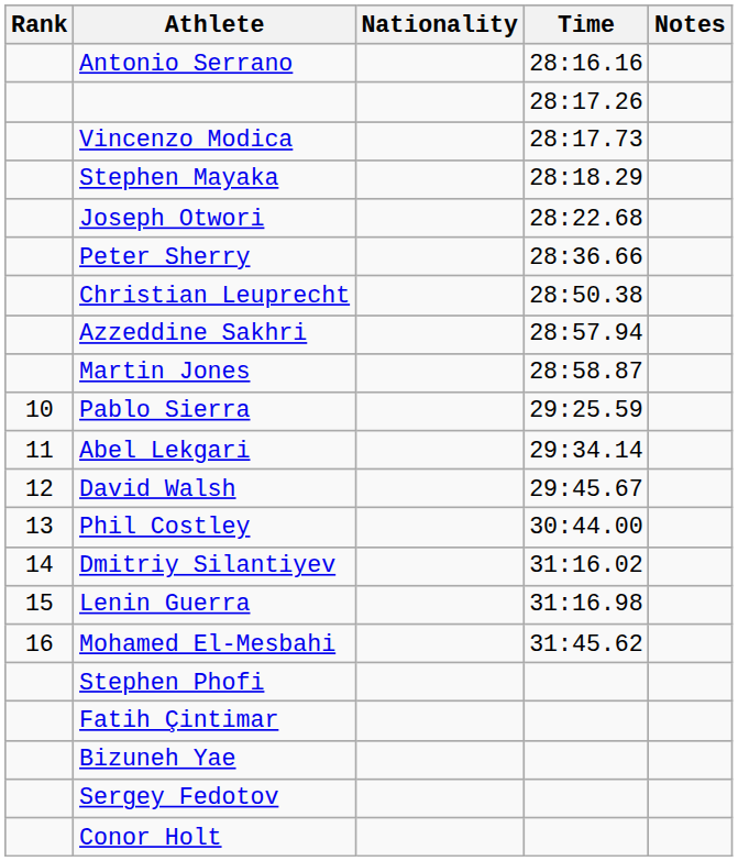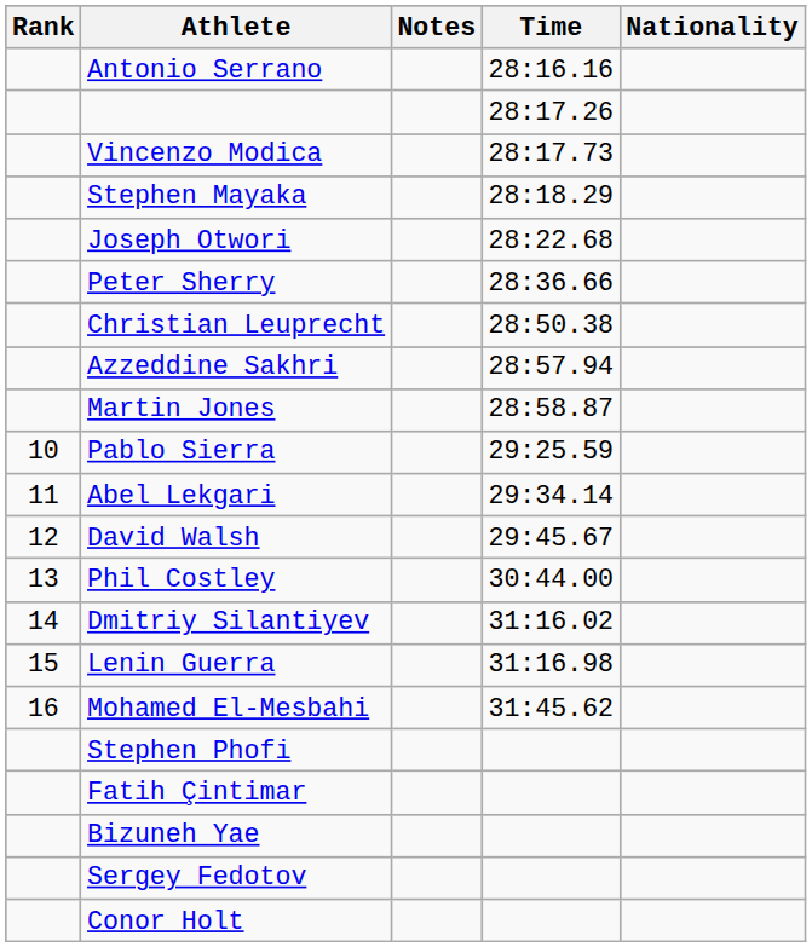columns swapped: Nationality <-> Notes
